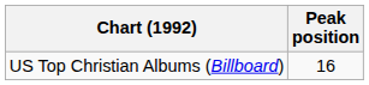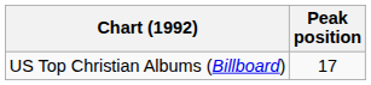US Top Christian Albums (Billboard) | Peak position: 16 -> 17
